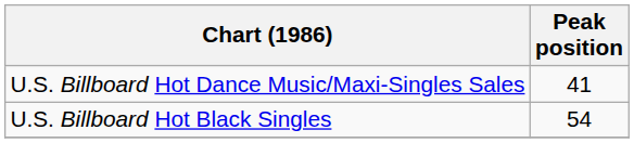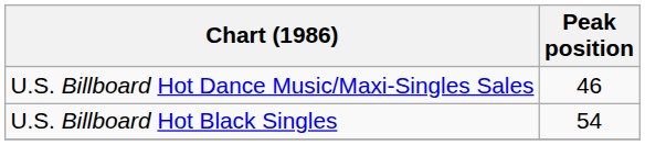U.S. Billboard Hot Dance Music/Maxi-Singles Sales | Peak position: 41 -> 46
